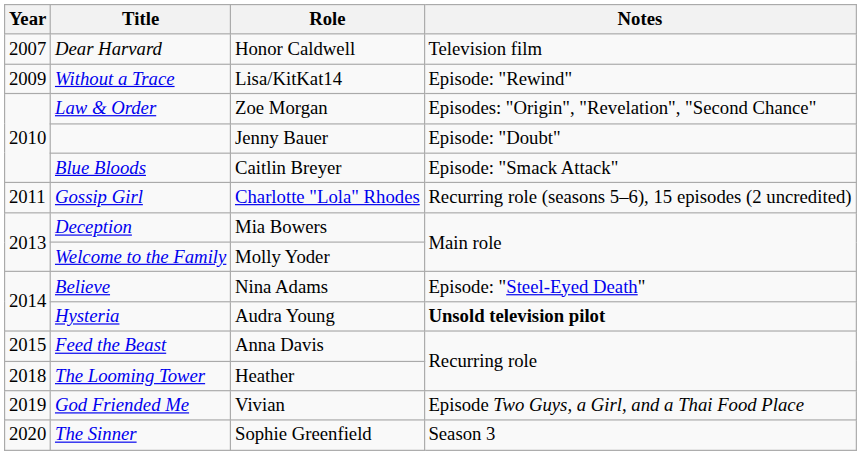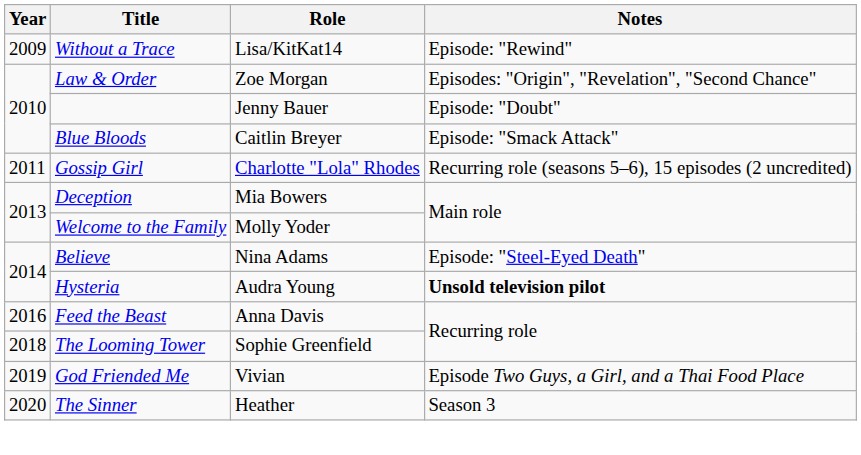- row: 2007 | Dear Harvard | Honor Caldwell | Television film
Feed the Beast | Year: 2015 -> 2016
The Looming Tower | Role: Heather -> Sophie Greenfield
The Sinner | Role: Sophie Greenfield -> Heather
